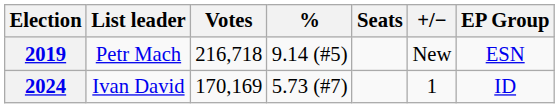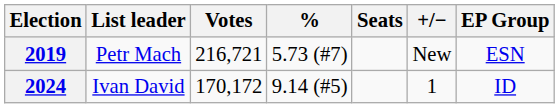2019 | Votes: 216,718 -> 216,721
2019 | %: 9.14 (#5) -> 5.73 (#7)
2024 | Votes: 170,169 -> 170,172
2024 | %: 5.73 (#7) -> 9.14 (#5)
